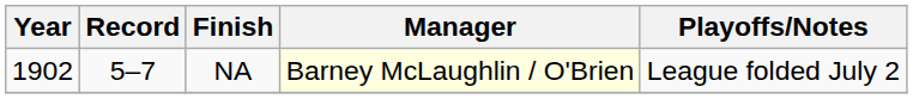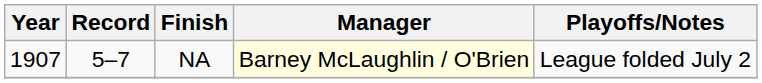NA | Year: 1902 -> 1907
